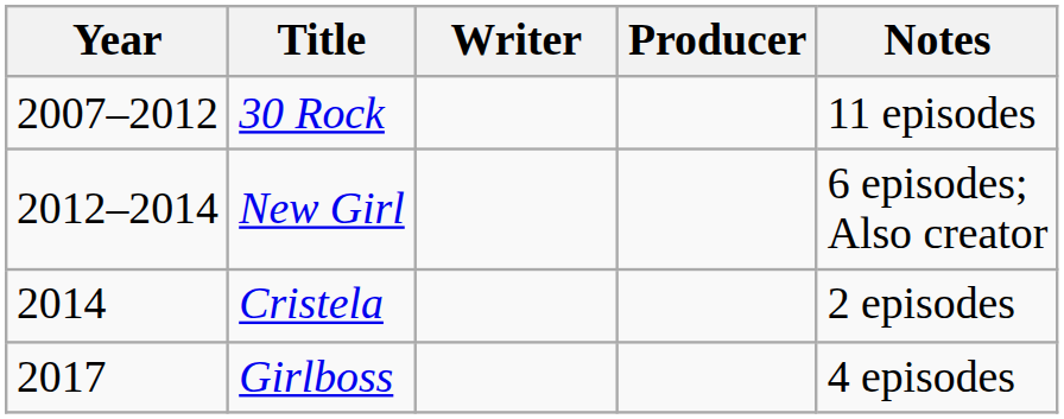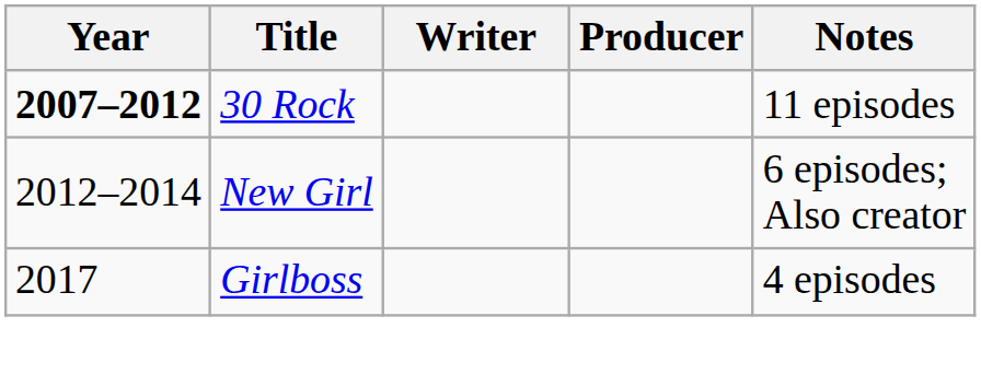30 Rock | Year: normal -> bold
- row: 2014 | Cristela | 2 episodes
